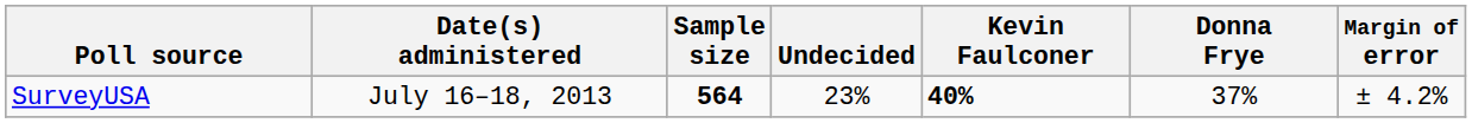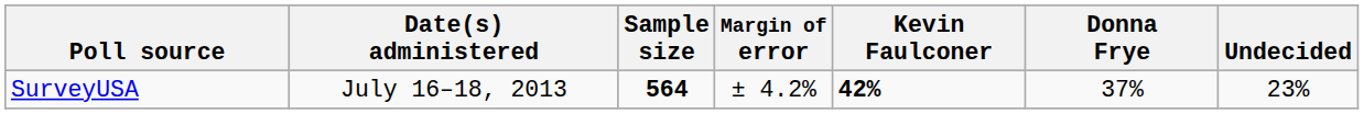columns swapped: Margin of error <-> Undecided
SurveyUSA | Kevin Faulconer: 40% -> 42%
